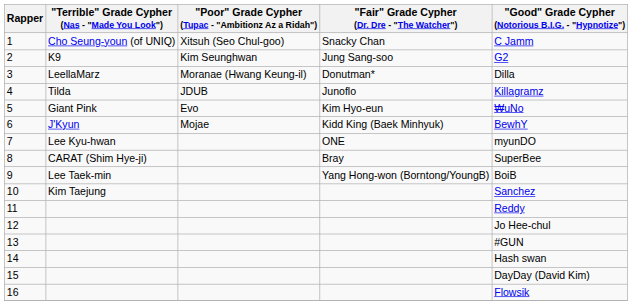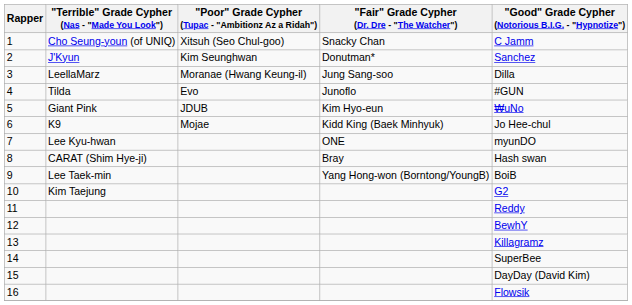2 | "Terrible" Grade Cypher (Nas - "Made You Look"): K9 -> J'Kyun
2 | "Fair" Grade Cypher (Dr. Dre - "The Watcher"): Jung Sang-soo -> Donutman*
2 | "Good" Grade Cypher (Notorious B.I.G. - "Hypnotize"): G2 -> Sanchez
3 | "Fair" Grade Cypher (Dr. Dre - "The Watcher"): Donutman* -> Jung Sang-soo
4 | "Poor" Grade Cypher (Tupac - "Ambitionz Az a Ridah"): JDUB -> Evo
4 | "Good" Grade Cypher (Notorious B.I.G. - "Hypnotize"): Killagramz -> #GUN
5 | "Poor" Grade Cypher (Tupac - "Ambitionz Az a Ridah"): Evo -> JDUB
6 | "Terrible" Grade Cypher (Nas - "Made You Look"): J'Kyun -> K9
6 | "Good" Grade Cypher (Notorious B.I.G. - "Hypnotize"): BewhY -> Jo Hee-chul
8 | "Good" Grade Cypher (Notorious B.I.G. - "Hypnotize"): SuperBee -> Hash swan
10 | "Good" Grade Cypher (Notorious B.I.G. - "Hypnotize"): Sanchez -> G2
12 | "Good" Grade Cypher (Notorious B.I.G. - "Hypnotize"): Jo Hee-chul -> BewhY
13 | "Good" Grade Cypher (Notorious B.I.G. - "Hypnotize"): #GUN -> Killagramz
14 | "Good" Grade Cypher (Notorious B.I.G. - "Hypnotize"): Hash swan -> SuperBee
